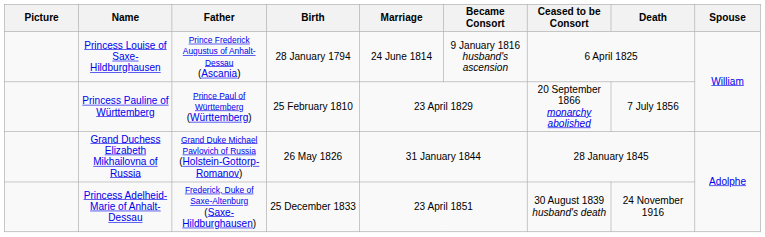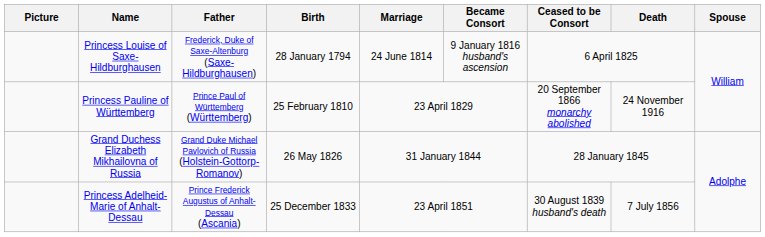Princess Louise of Saxe-Hildburghausen | Father: Prince Frederick Augustus of Anhalt-Dessau (Ascania) -> Frederick, Duke of Saxe-Altenburg (Saxe-Hildburghausen)
Princess Pauline of Württemberg | Death: 7 July 1856 -> 24 November 1916
Princess Adelheid-Marie of Anhalt-Dessau | Father: Frederick, Duke of Saxe-Altenburg (Saxe-Hildburghausen) -> Prince Frederick Augustus of Anhalt-Dessau (Ascania)
Princess Adelheid-Marie of Anhalt-Dessau | Death: 24 November 1916 -> 7 July 1856
